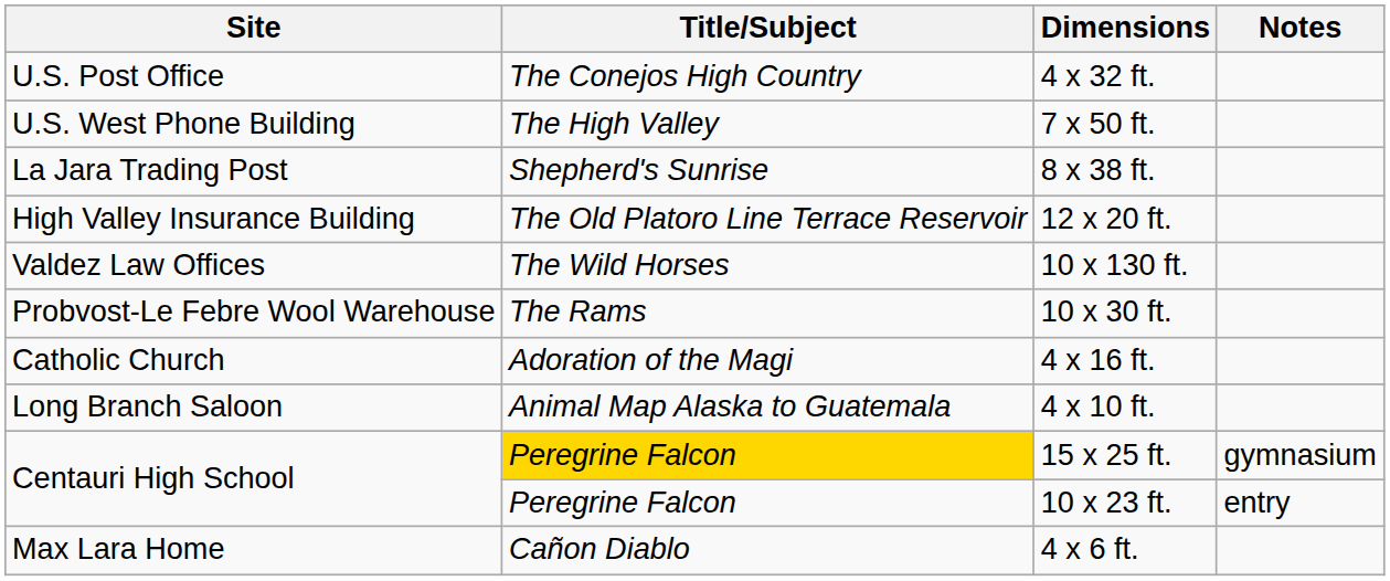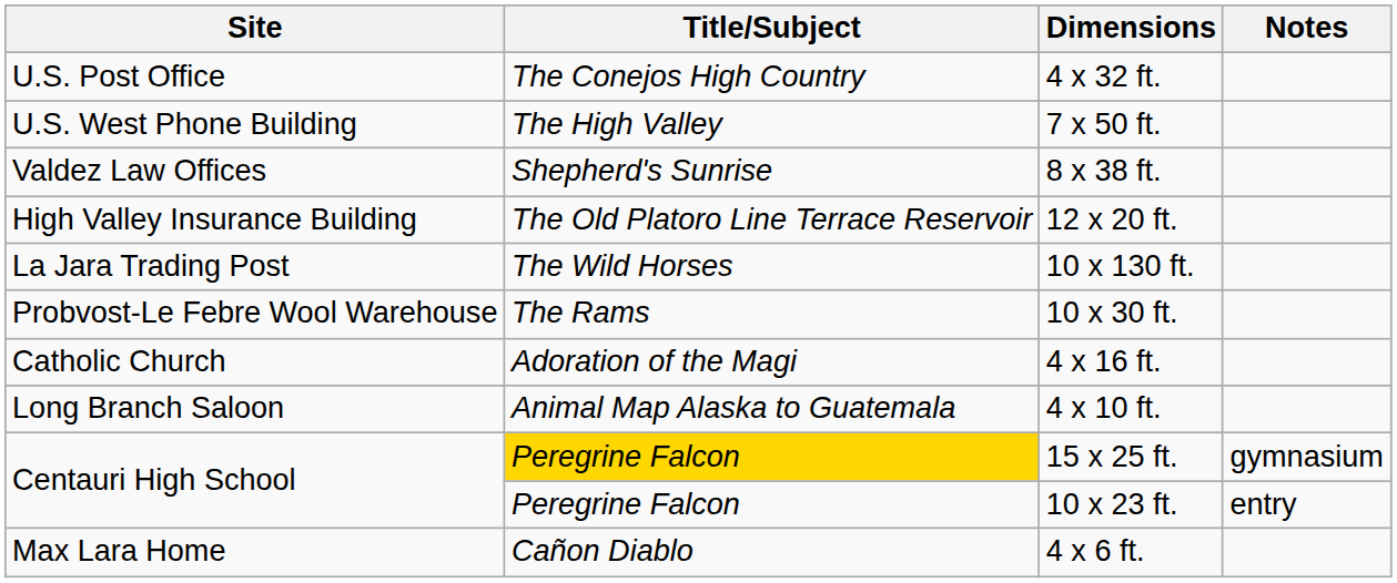8 x 38 ft. | Site: La Jara Trading Post -> Valdez Law Offices
10 x 130 ft. | Site: Valdez Law Offices -> La Jara Trading Post
